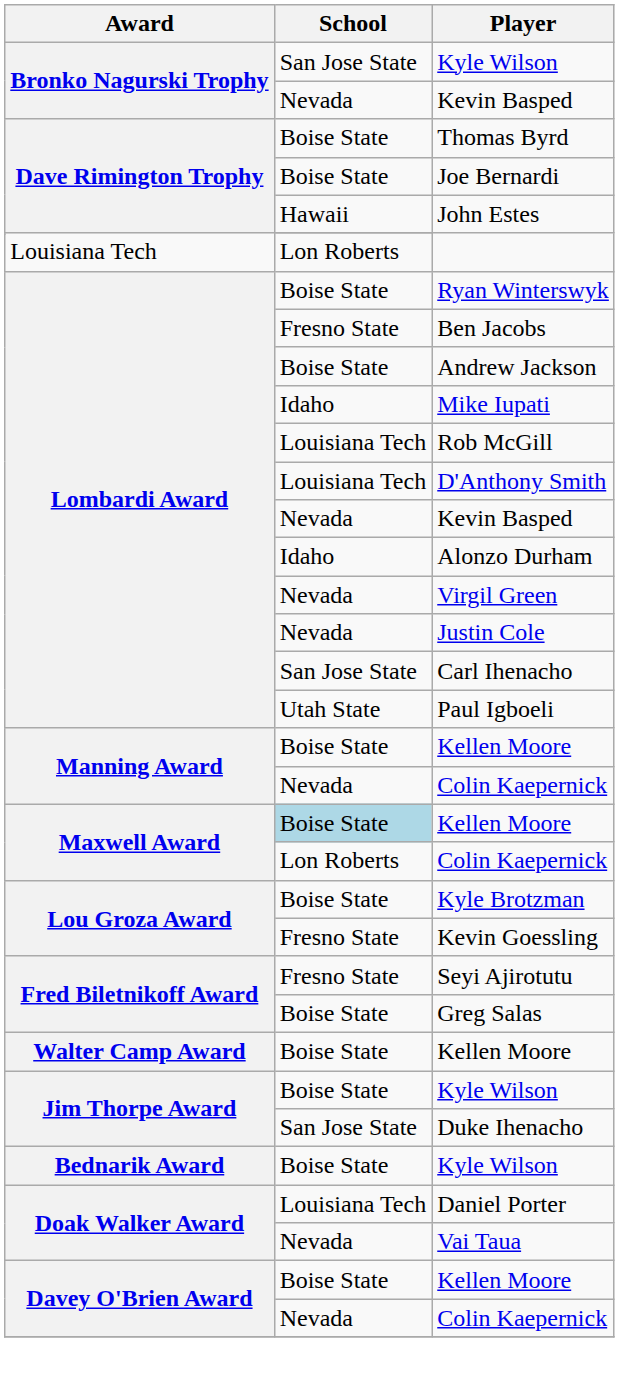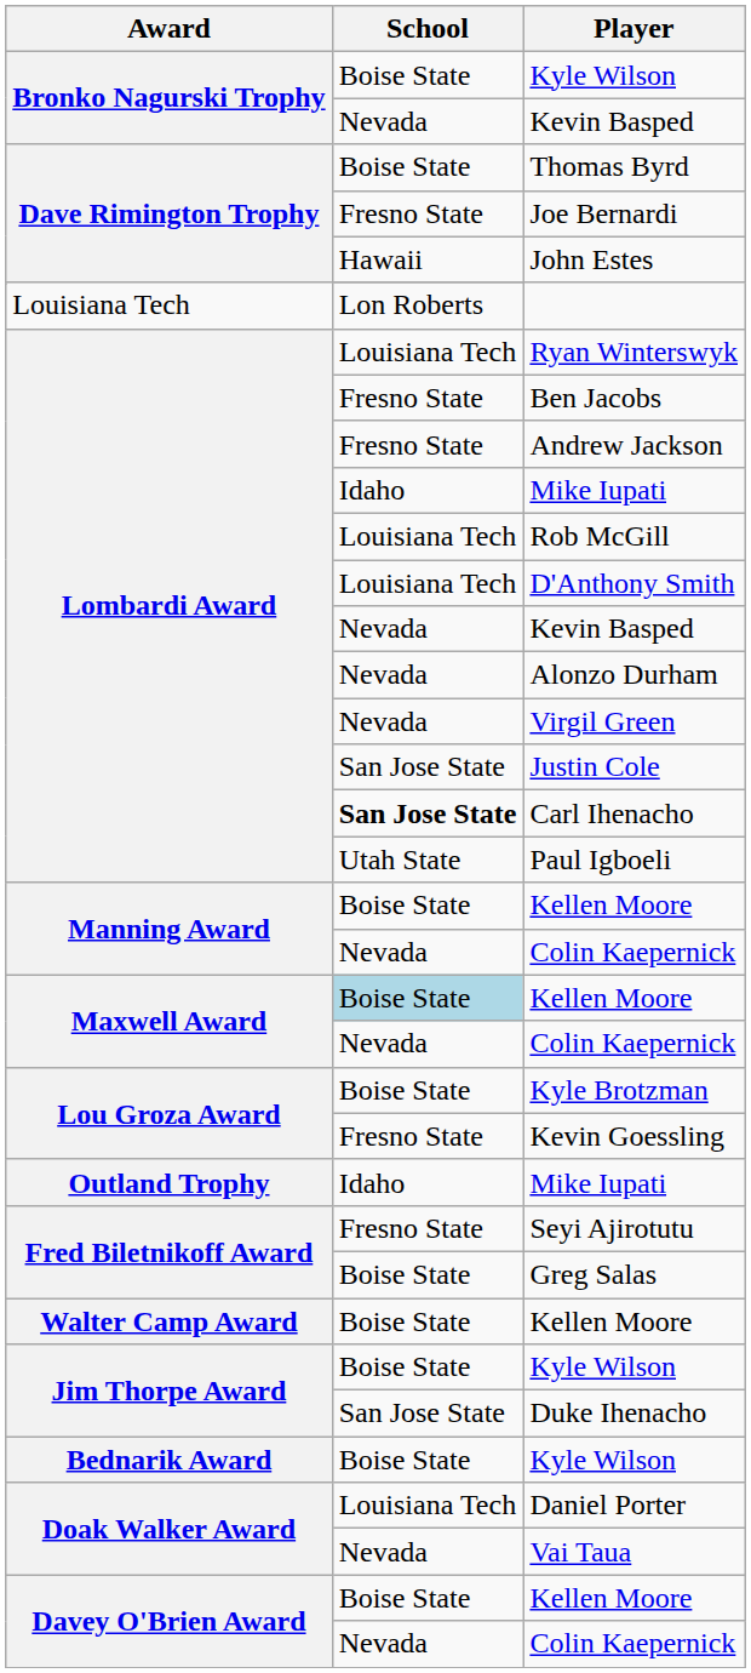Bronko Nagurski Trophy / Kyle Wilson | School: San Jose State -> Boise State
Joe Bernardi | School: Boise State -> Fresno State
Ryan Winterswyk | School: Boise State -> Louisiana Tech
Andrew Jackson | School: Boise State -> Fresno State
Alonzo Durham | School: Idaho -> Nevada
Justin Cole | School: Nevada -> San Jose State
Carl Ihenacho | School: normal -> bold
Maxwell Award / Colin Kaepernick | School: Lon Roberts -> Nevada
+ row: Outland Trophy | Idaho | Mike Iupati
